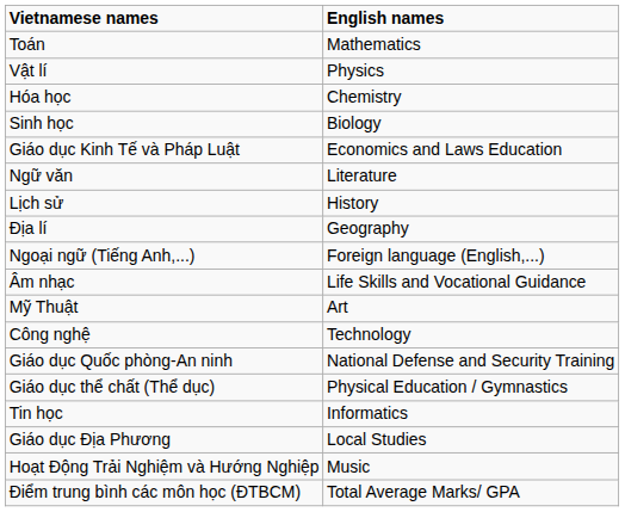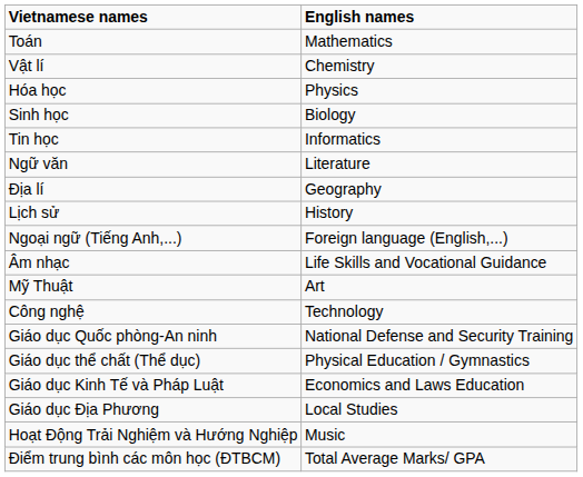Vật lí | English names: Physics -> Chemistry
Hóa học | English names: Chemistry -> Physics
rows swapped: Tin học <-> Giáo dục Kinh Tế và Pháp Luật
rows swapped: Lịch sử <-> Địa lí
